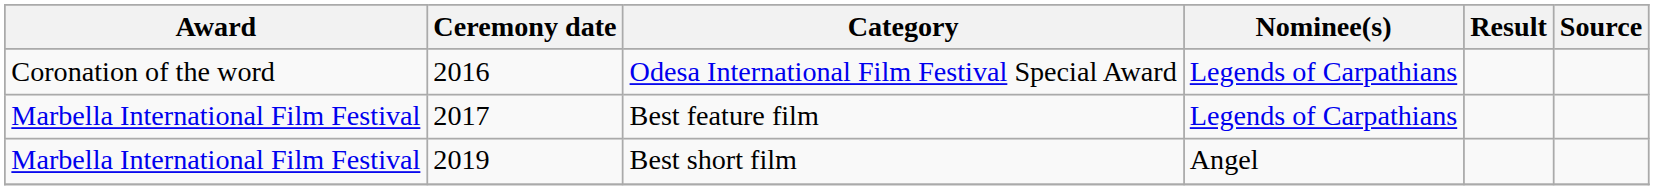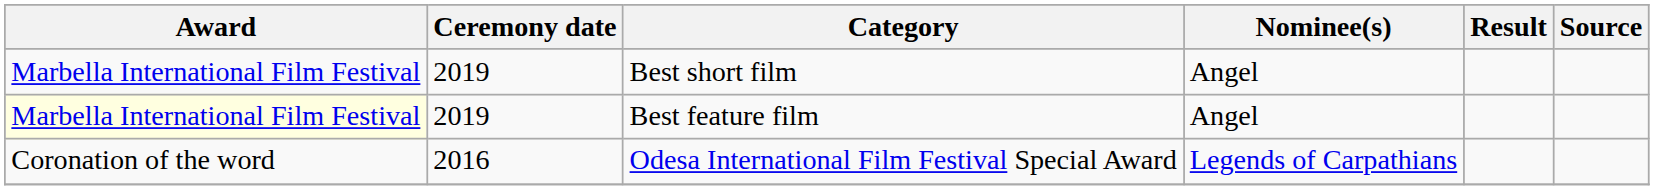rows swapped: Odesa International Film Festival Special Award <-> Best short film
Best feature film | Award: no background -> lightyellow background
Best feature film | Ceremony date: 2017 -> 2019
Best feature film | Nominee(s): Legends of Carpathians -> Angel
